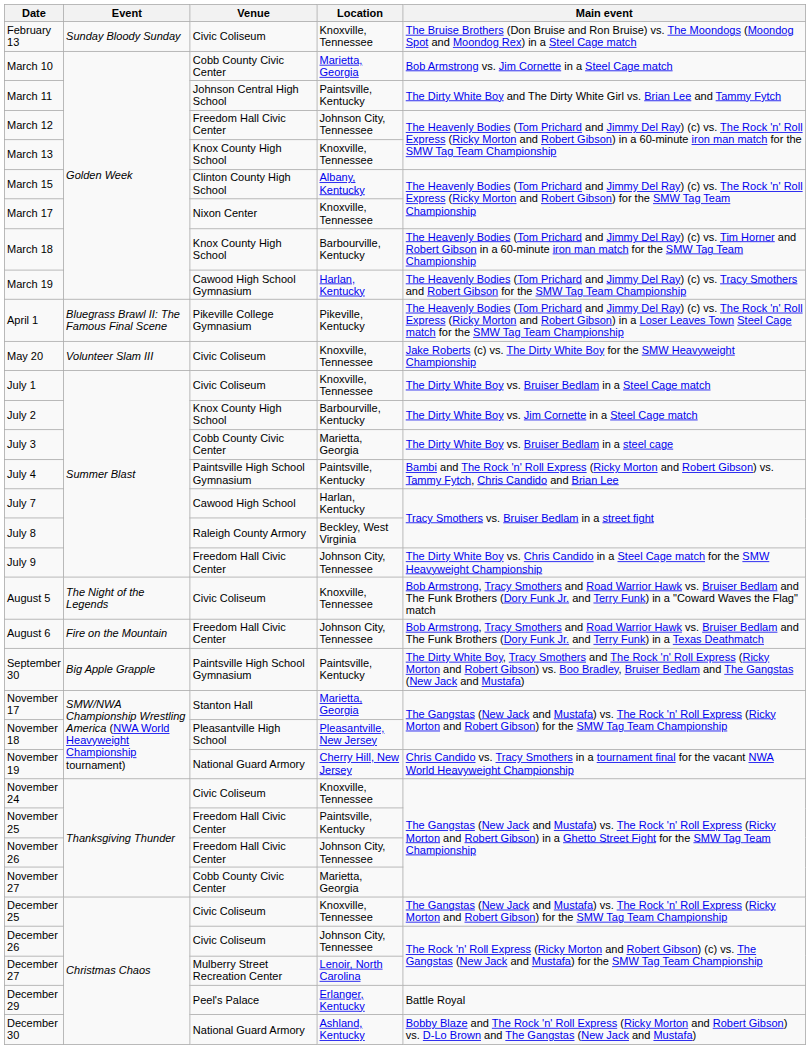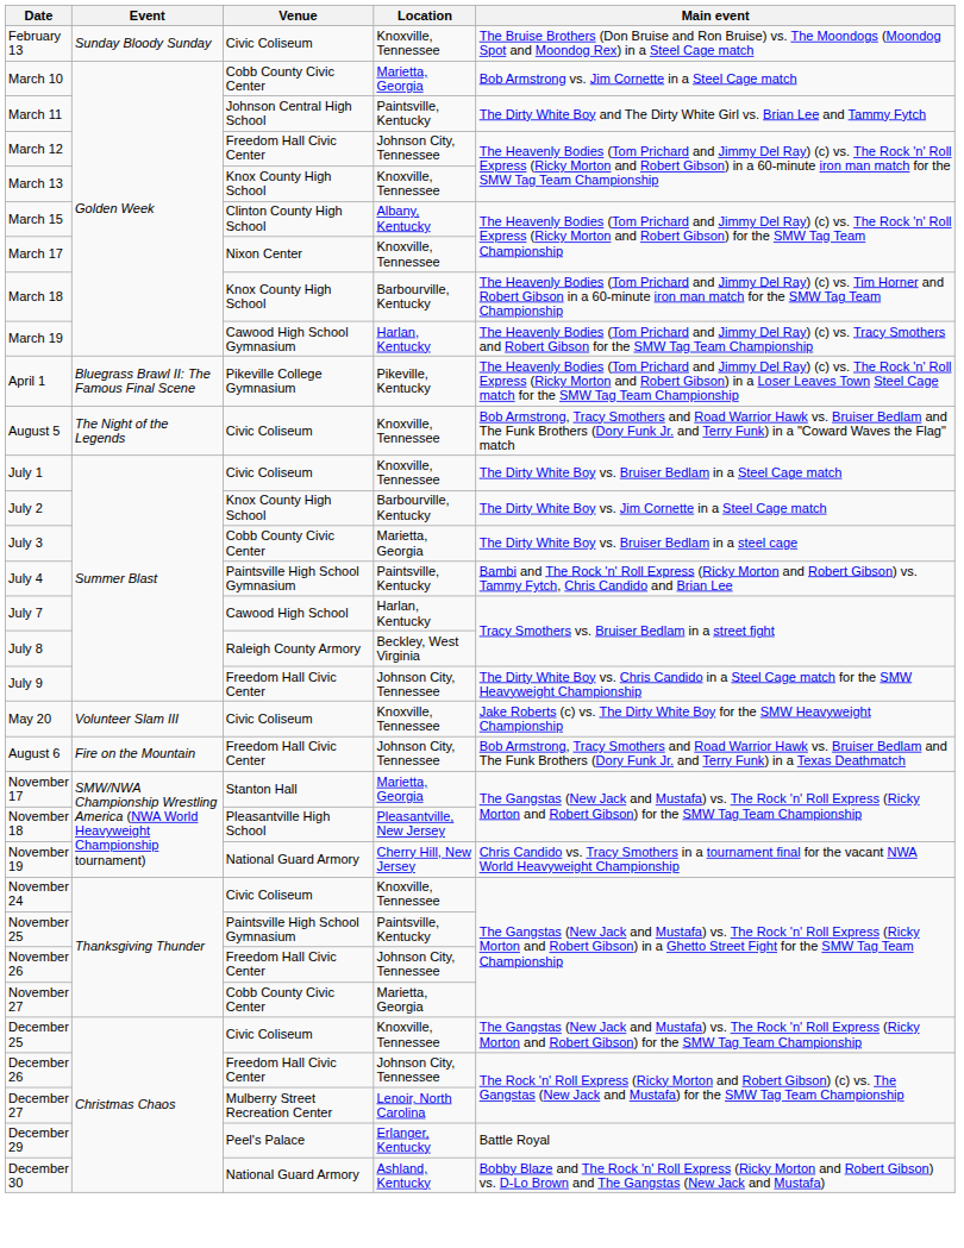rows swapped: May 20 <-> August 5
- row: September 30 | Big Apple Grapple | Paintsville High School Gymnasium | Paintsville, Kentucky | The Dirty White Boy, Tracy Smothers and The Rock 'n' Roll Express (Ricky Morton and Robert Gibson) vs. Boo Bradley, Bruiser Bedlam and The Gangstas (New Jack and Mustafa)
November 25 | Venue: Freedom Hall Civic Center -> Paintsville High School Gymnasium
December 26 | Venue: Civic Coliseum -> Freedom Hall Civic Center
